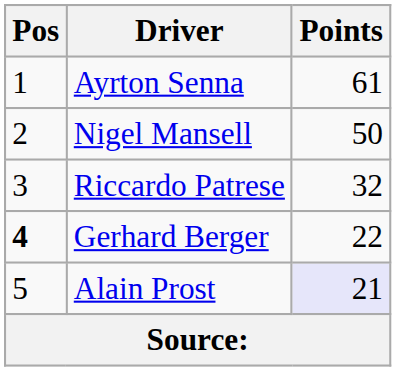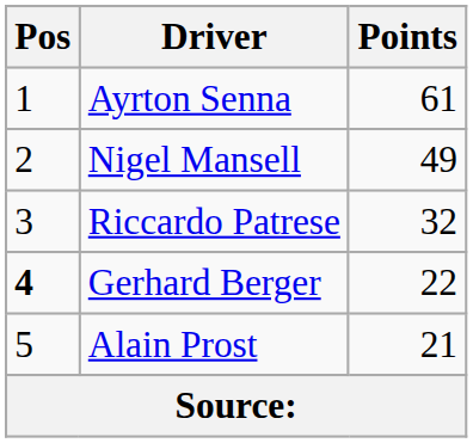Nigel Mansell | Points: 50 -> 49
Alain Prost | Points: lavender background -> no background
